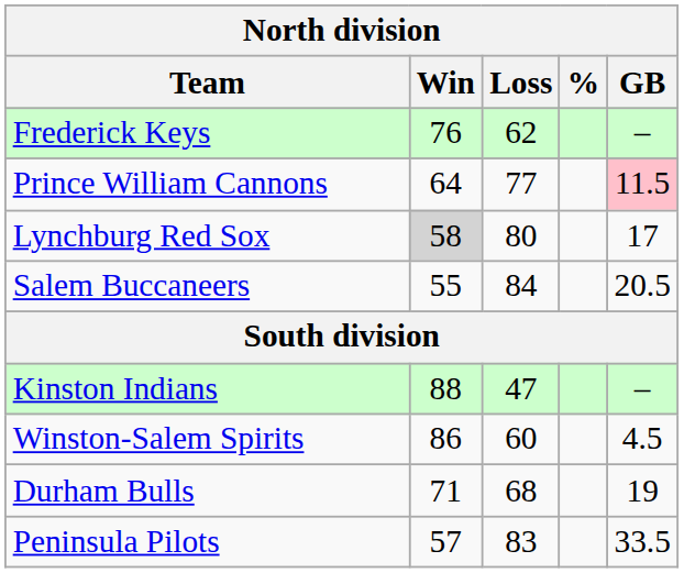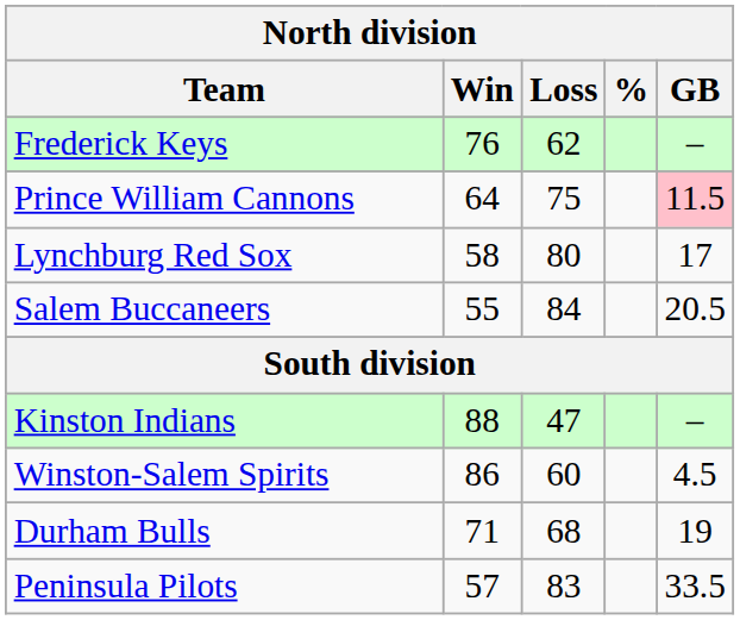Prince William Cannons | Loss: 77 -> 75
Lynchburg Red Sox | Win: lightgrey background -> no background
